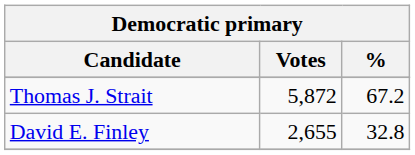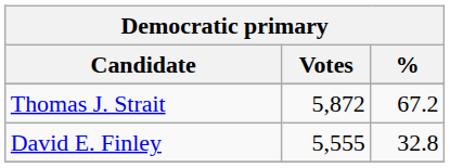David E. Finley | Votes: 2,655 -> 5,555
